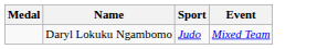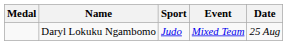+ column: Date | 25 Aug
